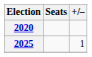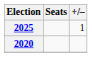rows swapped: 2020 <-> 2025
